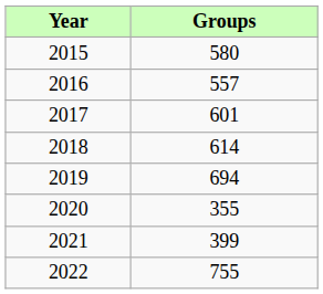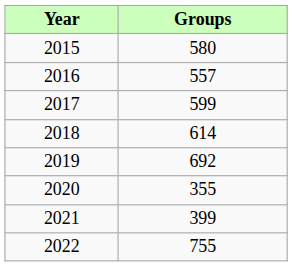2017 | Groups: 601 -> 599
2019 | Groups: 694 -> 692
